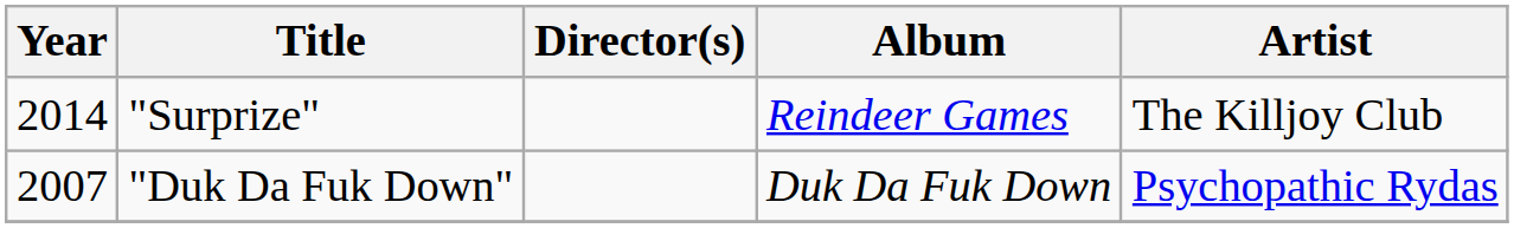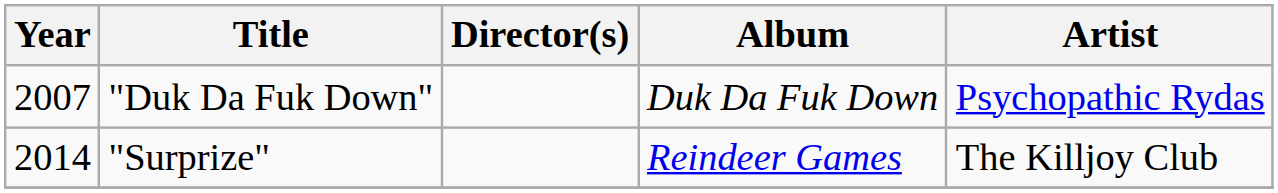rows swapped: "Duk Da Fuk Down" <-> "Surprize"
